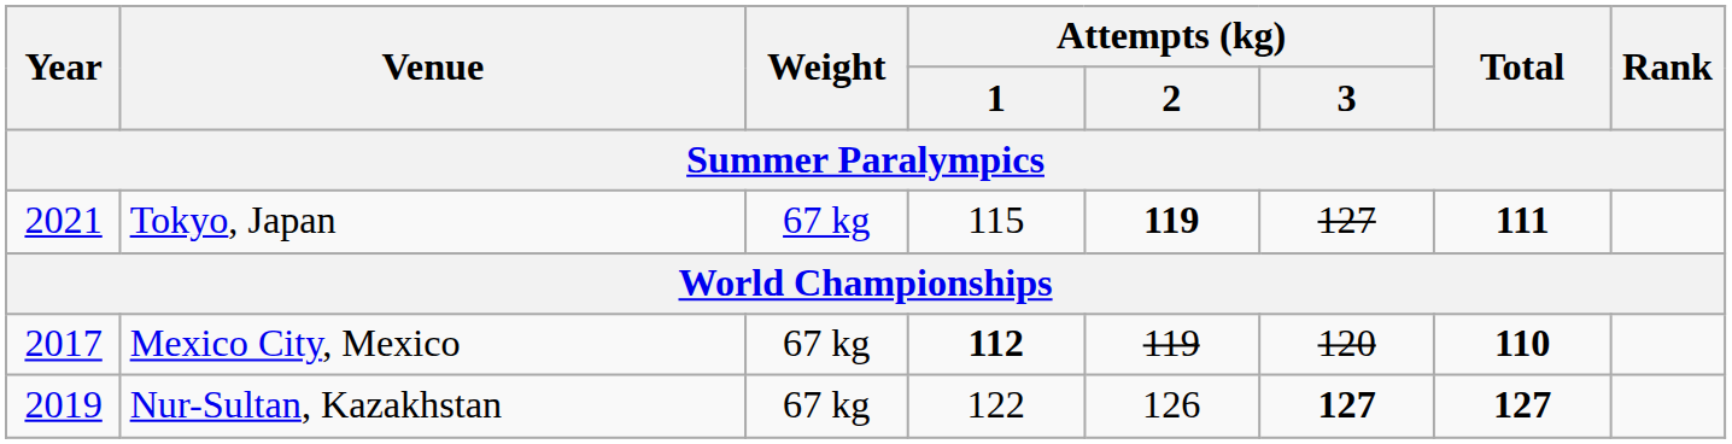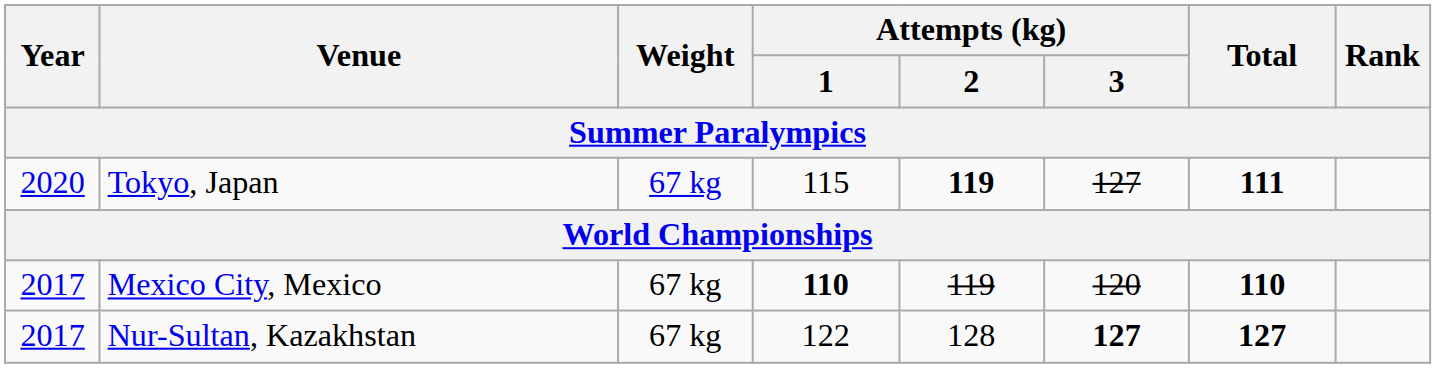Tokyo, Japan | Year: 2021 -> 2020
Mexico City, Mexico | Attempts (kg) / 1: 112 -> 110
Nur-Sultan, Kazakhstan | Year: 2019 -> 2017
Nur-Sultan, Kazakhstan | Attempts (kg) / 2: 126 -> 128
